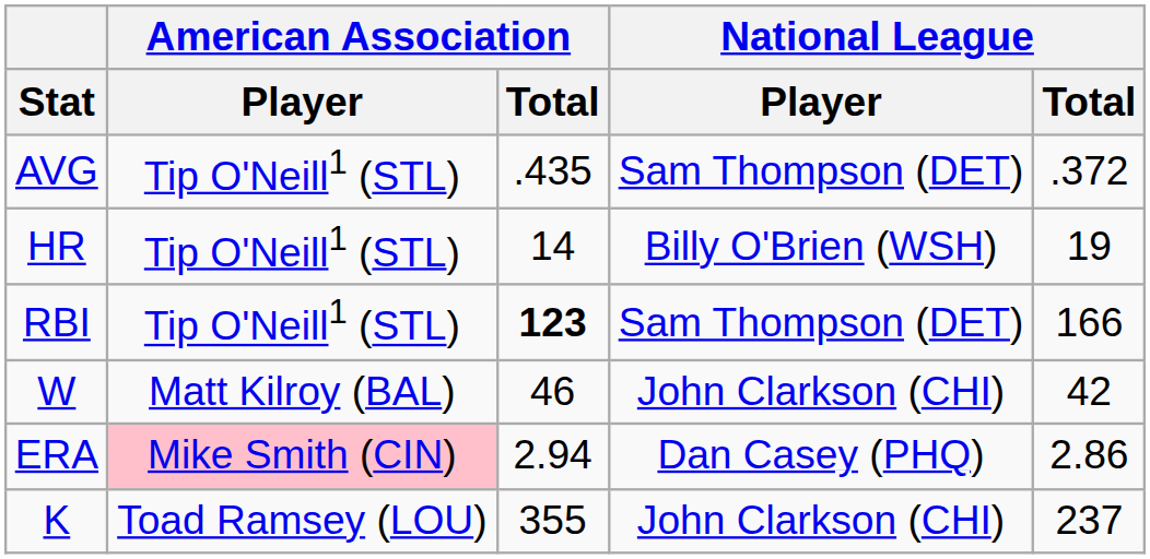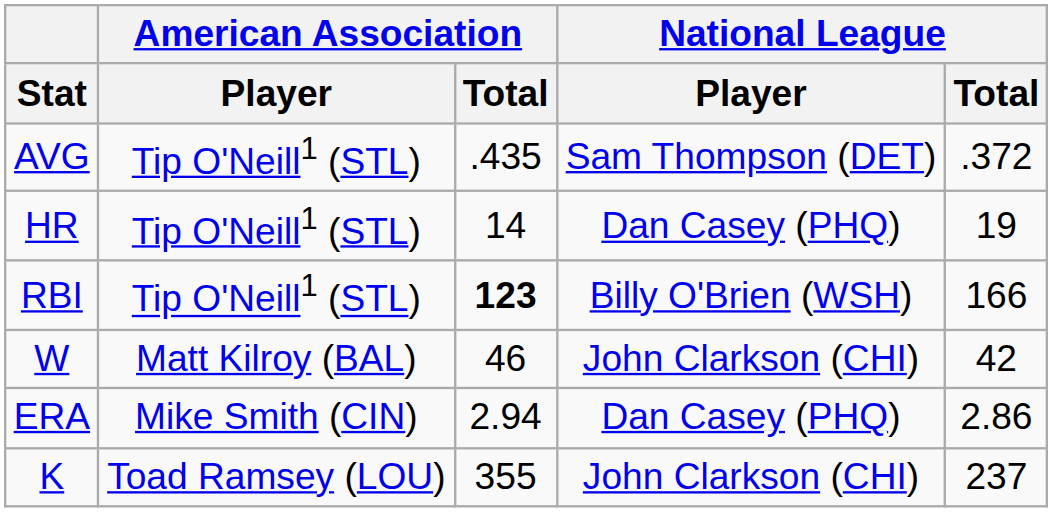HR | National League / Player: Billy O'Brien (WSH) -> Dan Casey (PHQ)
RBI | National League / Player: Sam Thompson (DET) -> Billy O'Brien (WSH)
ERA | American Association / Player: pink background -> no background
